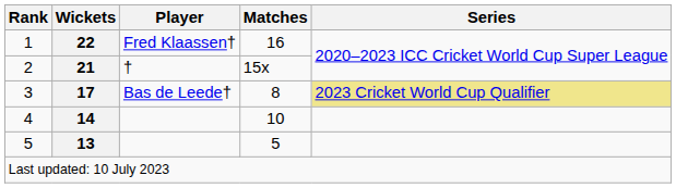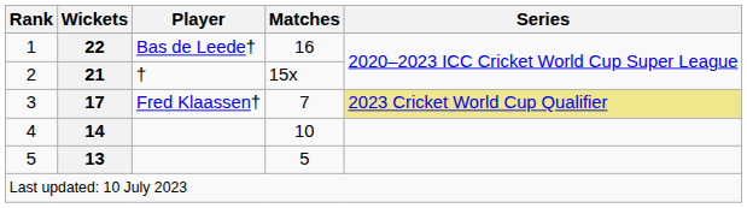1 | Player: Fred Klaassen† -> Bas de Leede†
3 | Player: Bas de Leede† -> Fred Klaassen†
3 | Matches: 8 -> 7
